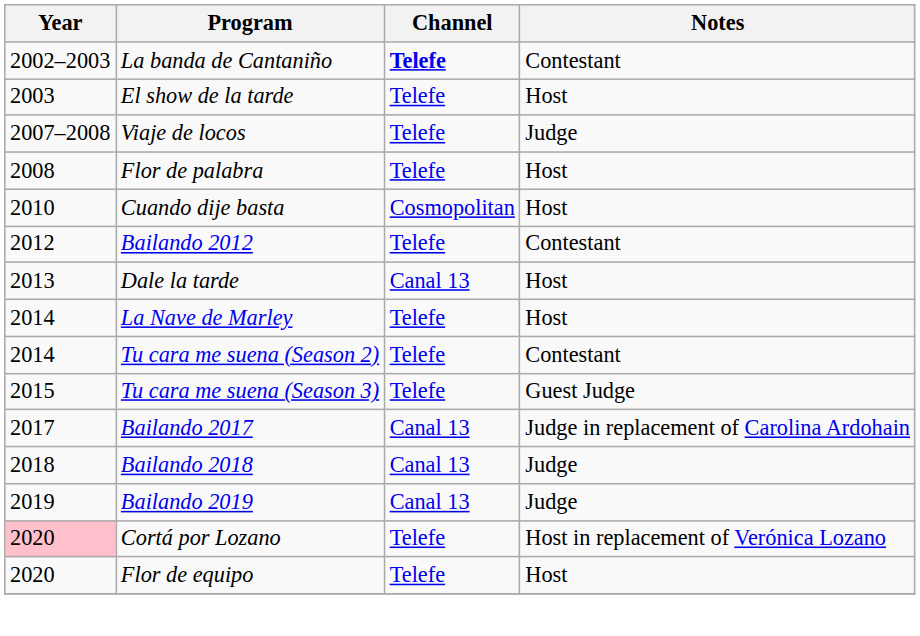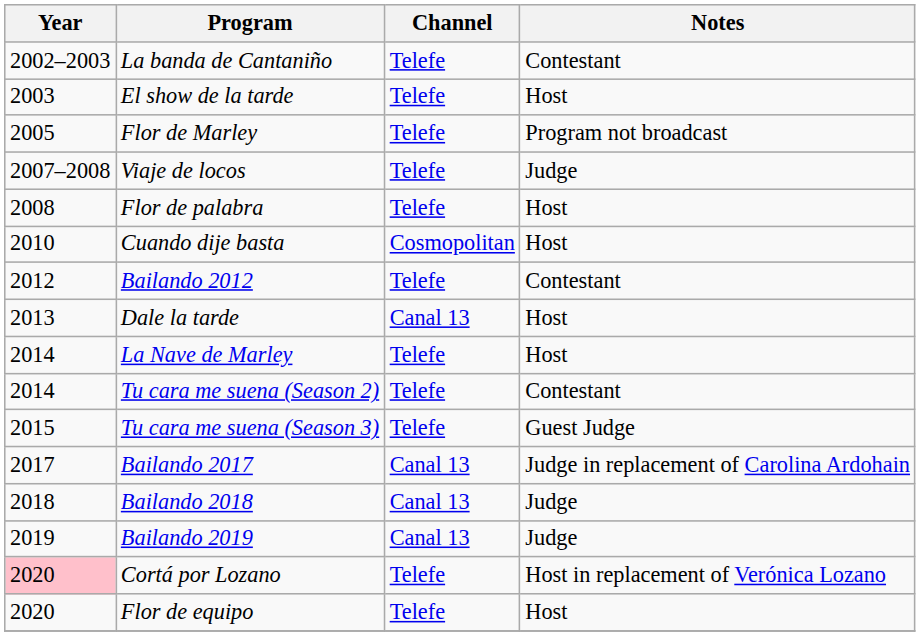La banda de Cantaniño | Channel: bold -> normal
+ row: 2005 | Flor de Marley | Telefe | Program not broadcast
